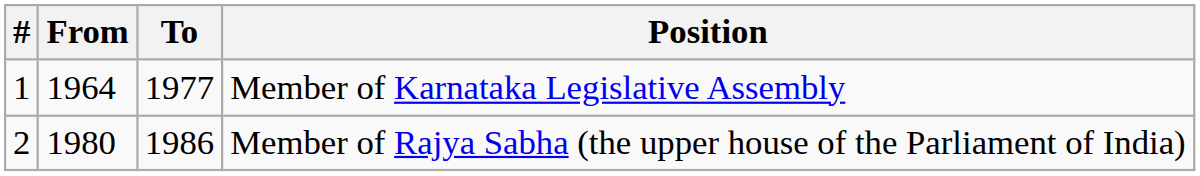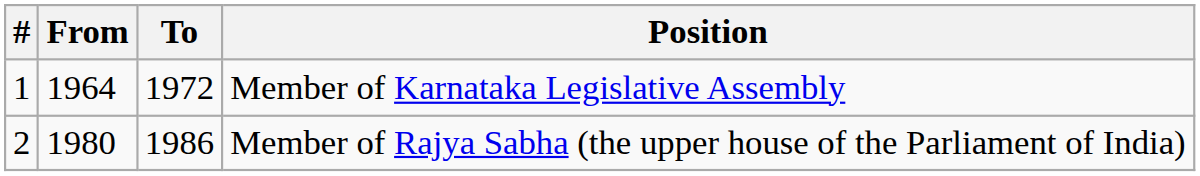Member of Karnataka Legislative Assembly | To: 1977 -> 1972
